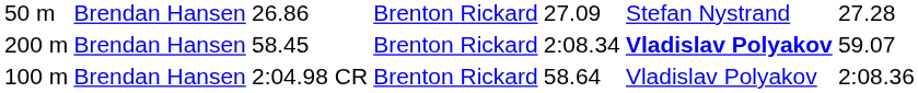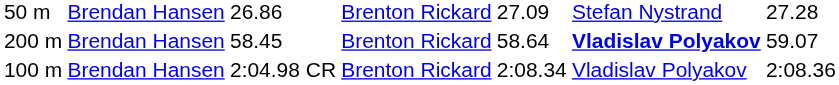58.45 | column 5: 2:08.34 -> 58.64
2:04.98 CR | column 5: 58.64 -> 2:08.34
